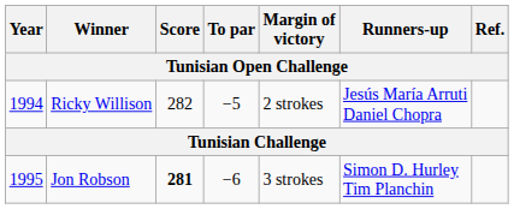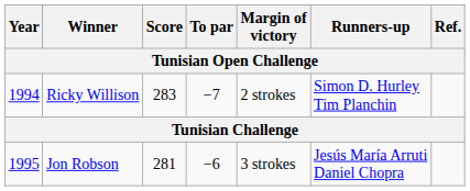Ricky Willison | Score: 282 -> 283
Ricky Willison | To par: −5 -> −7
Ricky Willison | Runners-up: Jesús María Arruti Daniel Chopra -> Simon D. Hurley Tim Planchin
Jon Robson | Score: bold -> normal
Jon Robson | Runners-up: Simon D. Hurley Tim Planchin -> Jesús María Arruti Daniel Chopra
